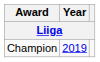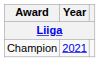Champion | Year: 2019 -> 2021
